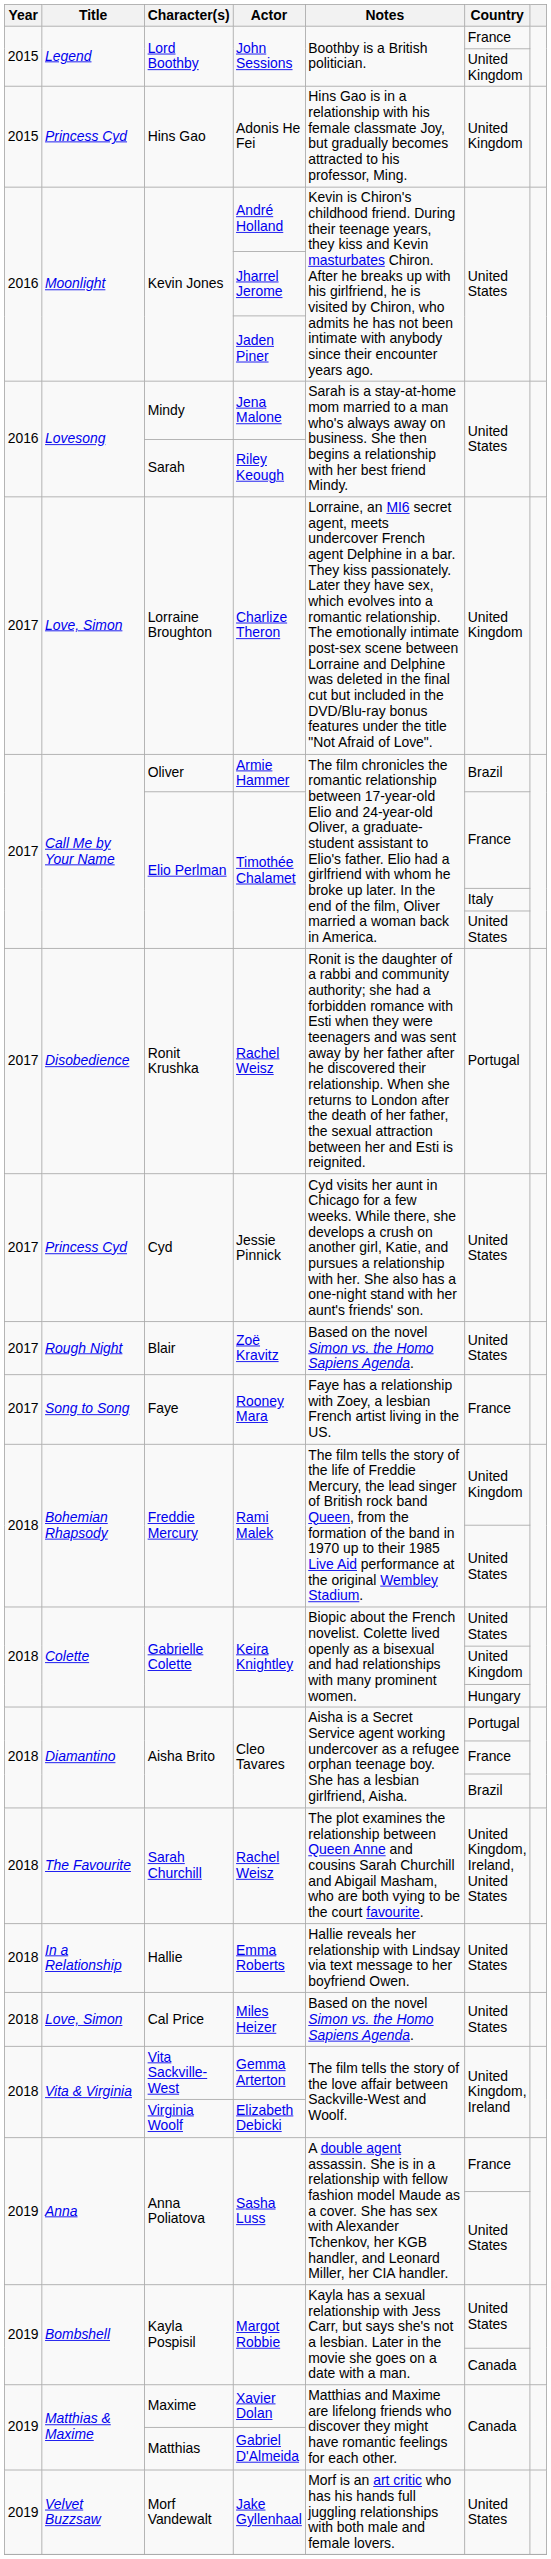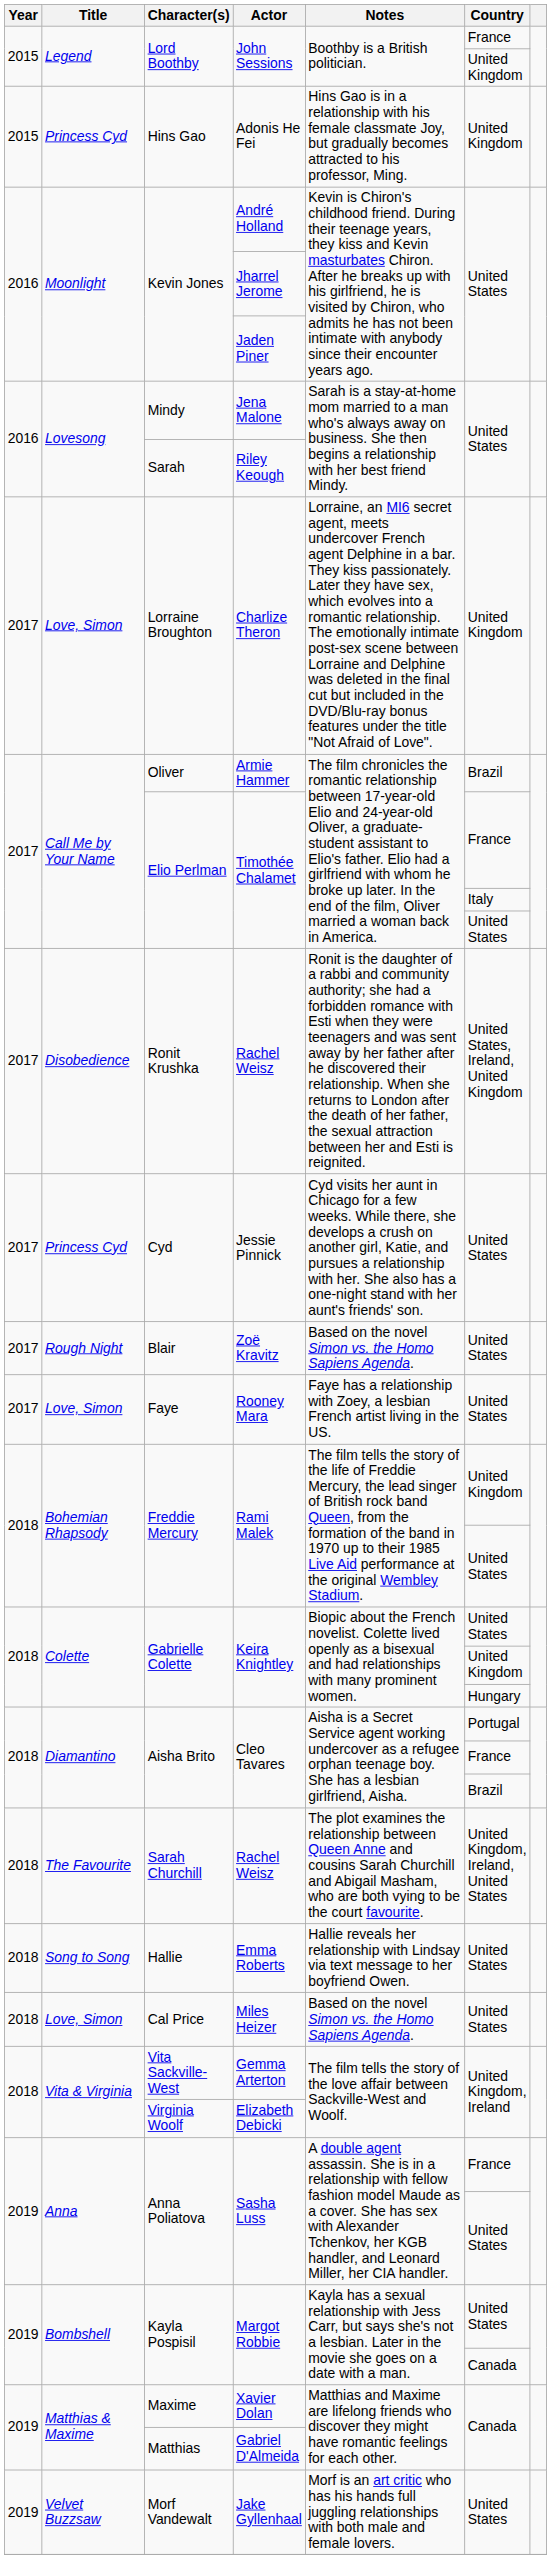Ronit Krushka / Rachel Weisz | Country: Portugal -> United States, Ireland, United Kingdom
Rooney Mara | Title: Song to Song -> Love, Simon
Rooney Mara | Country: France -> United States
Emma Roberts | Title: In a Relationship -> Song to Song
